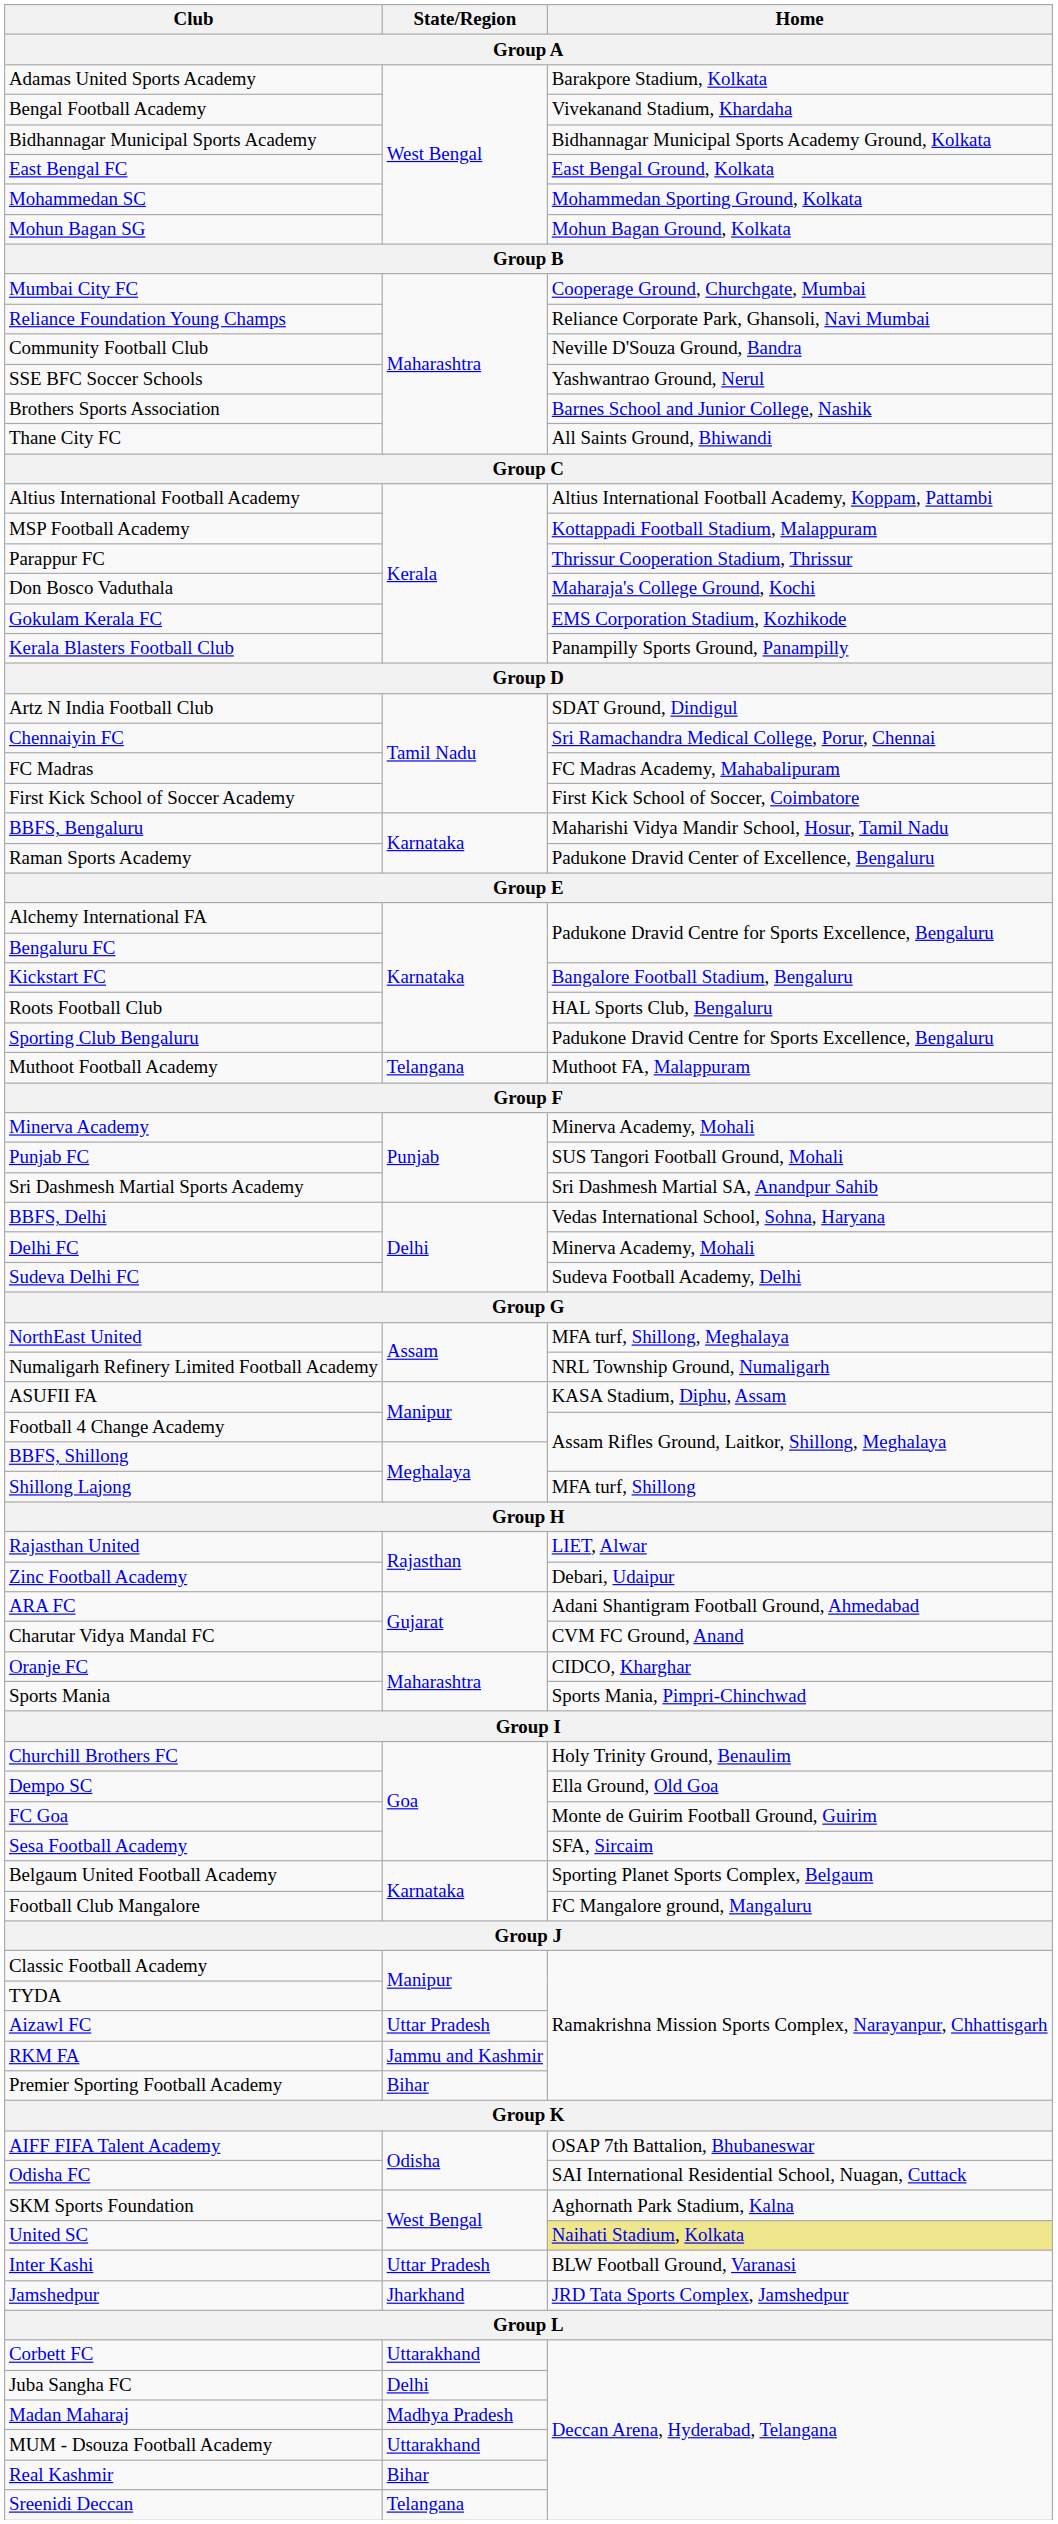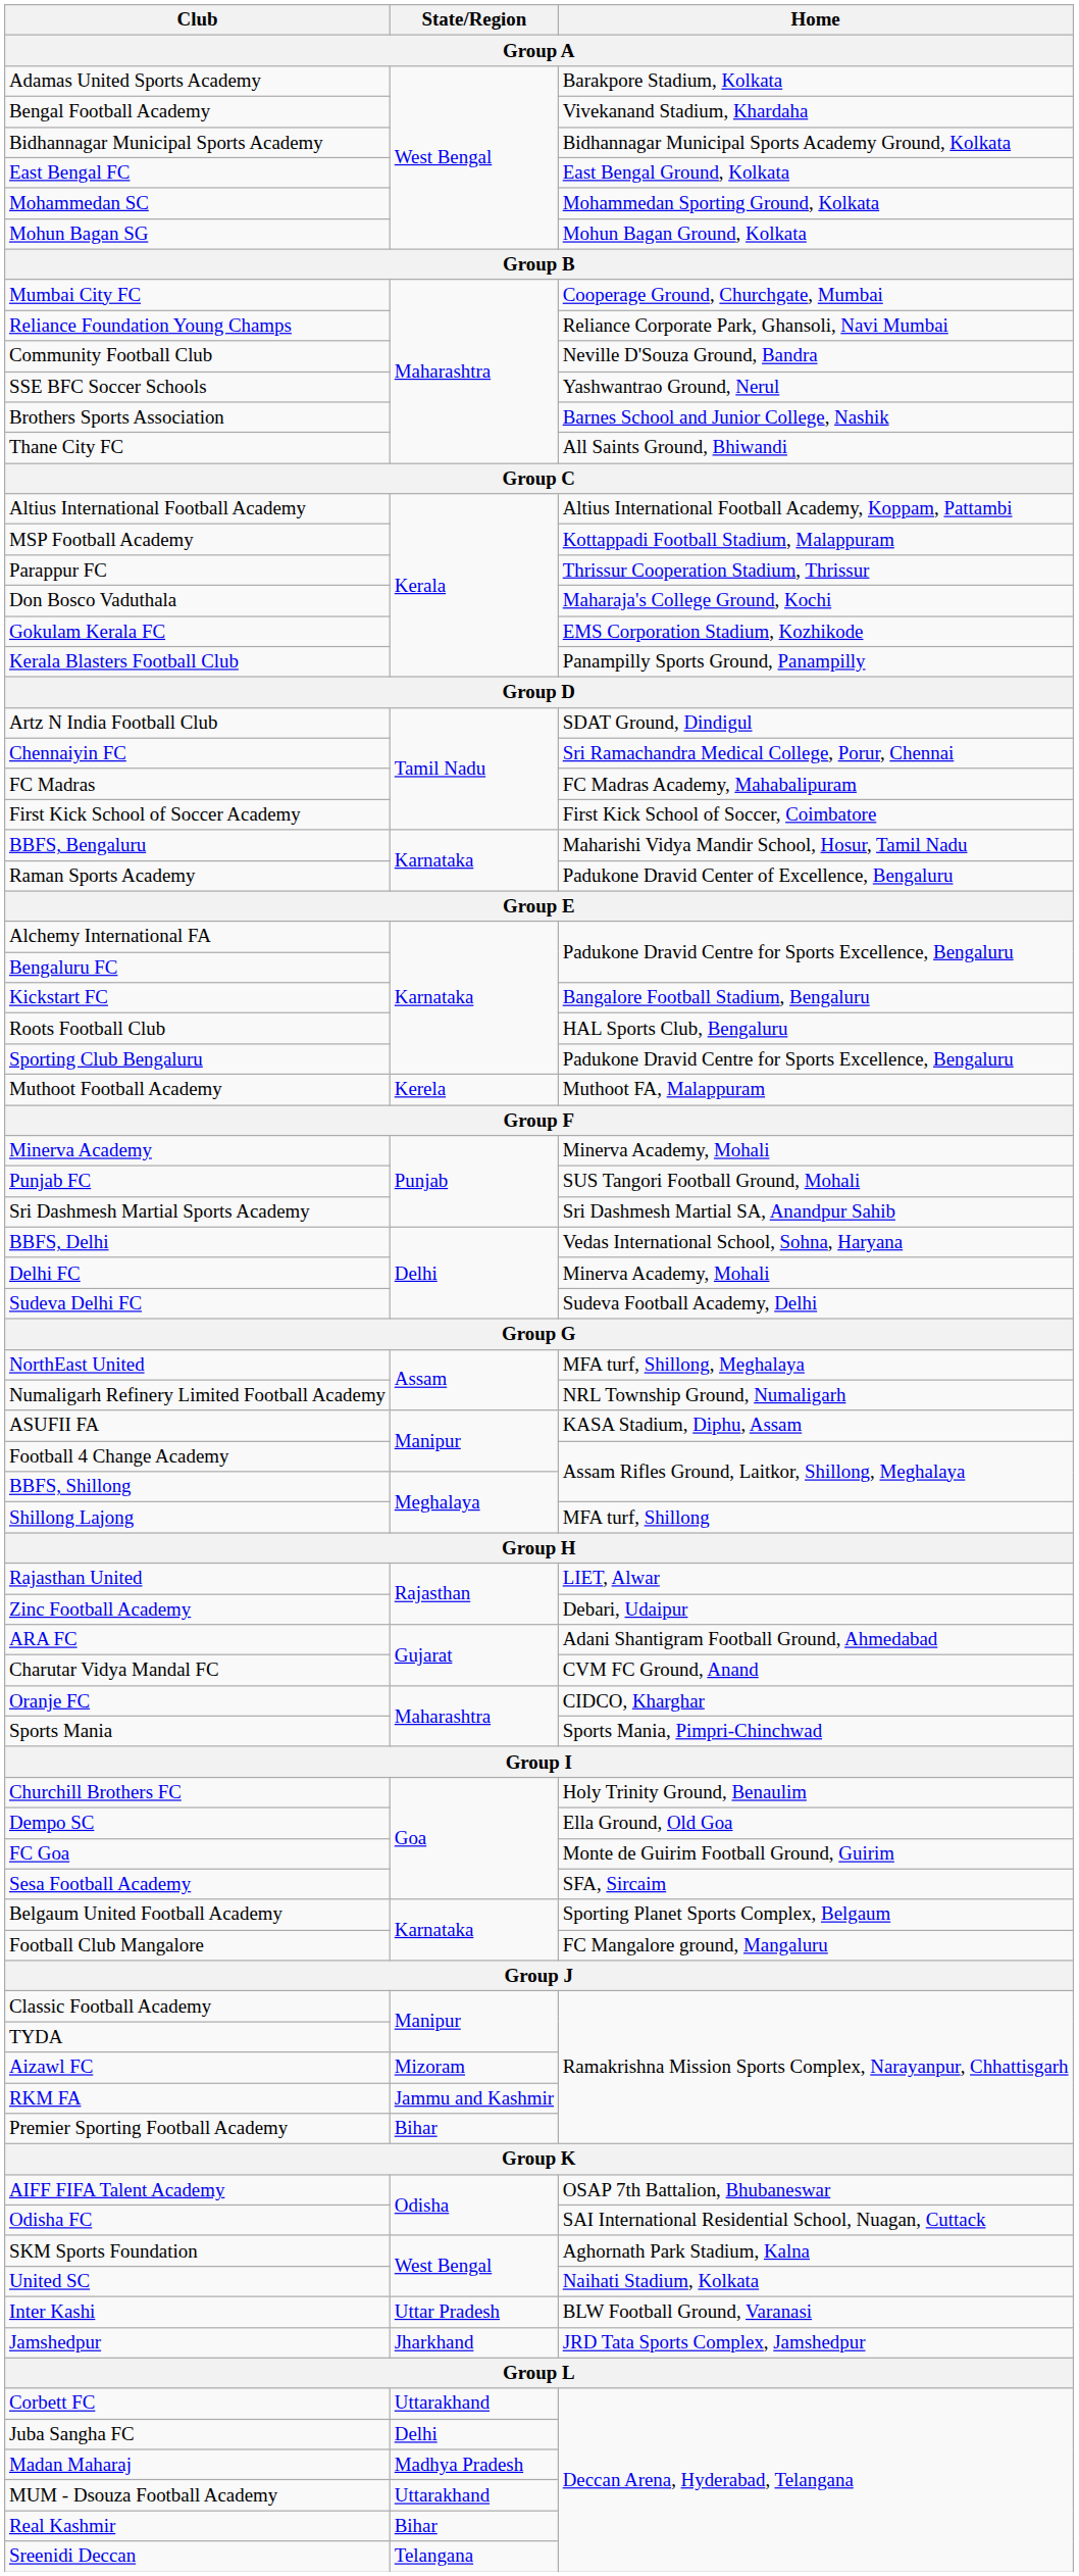Muthoot Football Academy | State/Region: Telangana -> Kerela
Aizawl FC | State/Region: Uttar Pradesh -> Mizoram
United SC | Home: khaki background -> no background
